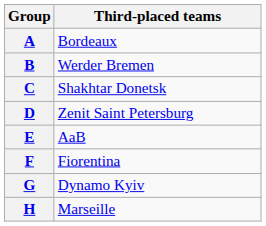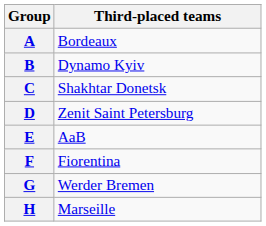B | Third-placed teams: Werder Bremen -> Dynamo Kyiv
G | Third-placed teams: Dynamo Kyiv -> Werder Bremen
